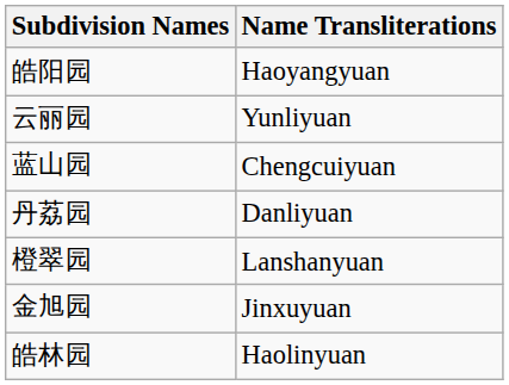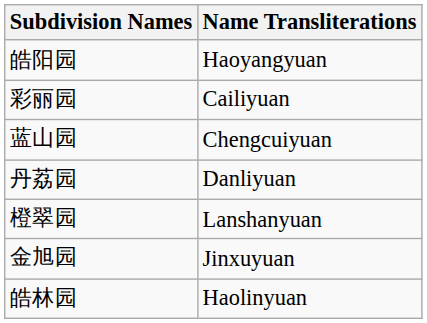- row: 云丽园 | Yunliyuan
+ row: 彩丽园 | Cailiyuan
